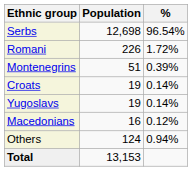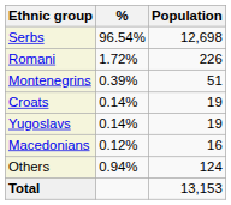columns swapped: Population <-> %
